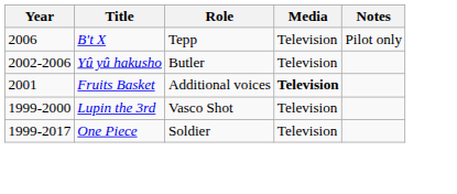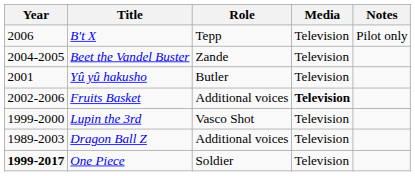+ row: 2004-2005 | Beet the Vandel Buster | Zande | Television
Yû yû hakusho | Year: 2002-2006 -> 2001
Fruits Basket | Year: 2001 -> 2002-2006
+ row: 1989-2003 | Dragon Ball Z | Additional voices | Television
One Piece | Year: normal -> bold
